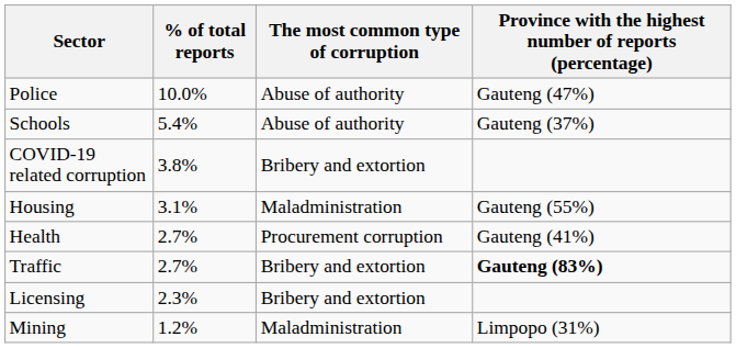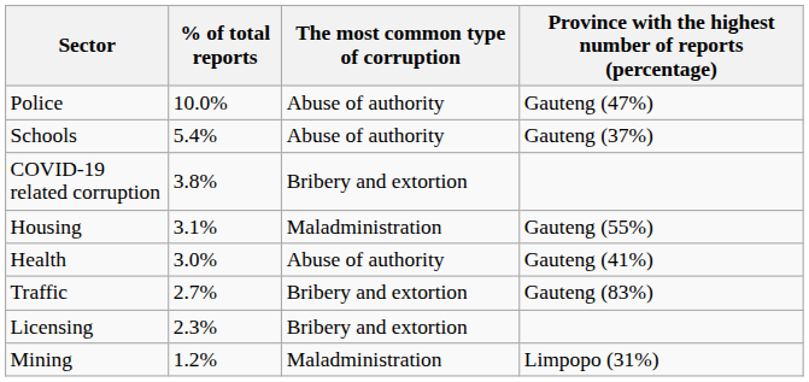Health | % of total reports: 2.7% -> 3.0%
Health | The most common type of corruption: Procurement corruption -> Abuse of authority
Traffic | Province with the highest number of reports (percentage): bold -> normal
